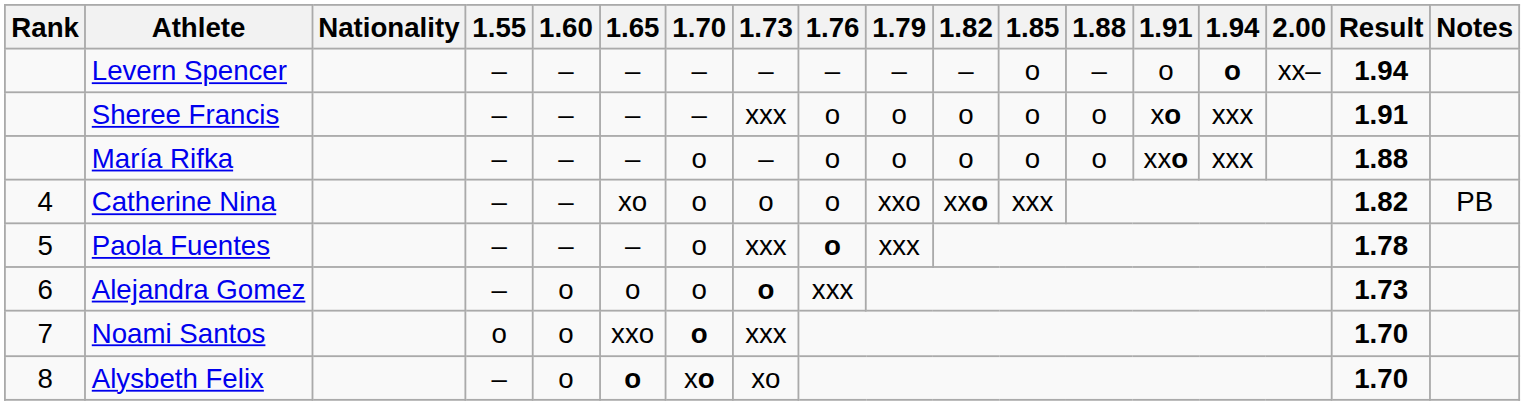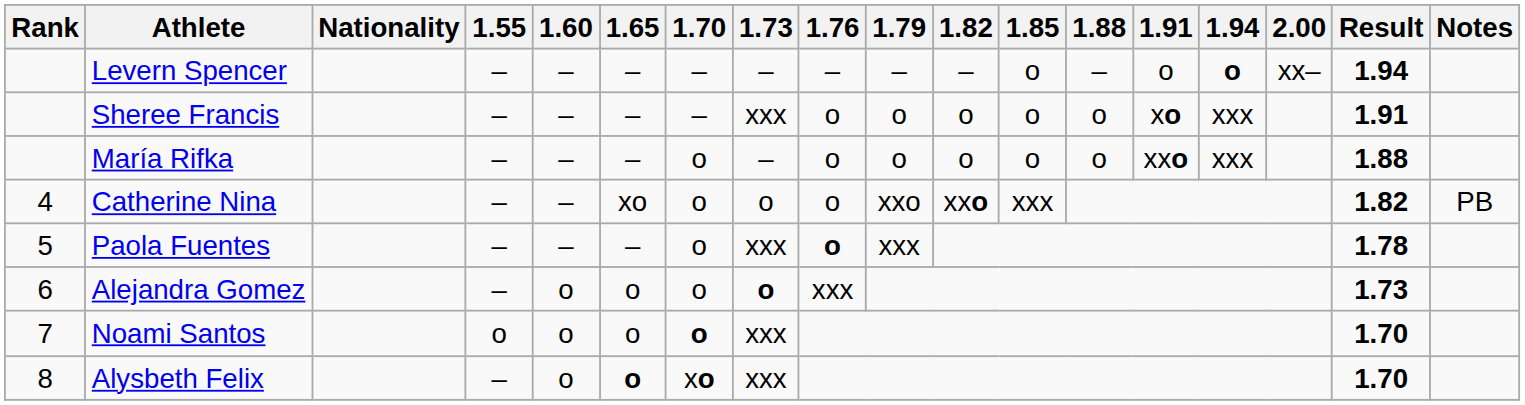Noami Santos | 1.65: xxo -> o
Alysbeth Felix | 1.73: xo -> xxx
